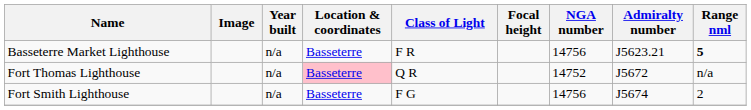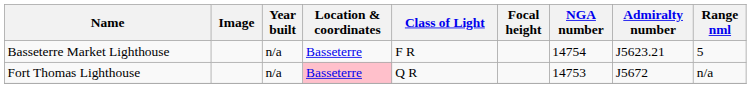Basseterre Market Lighthouse | NGA number: 14756 -> 14754
Basseterre Market Lighthouse | Range nml: bold -> normal
Fort Thomas Lighthouse | NGA number: 14752 -> 14753
- row: Fort Smith Lighthouse | n/a | Basseterre | F G | 14756 | J5674 | 2
